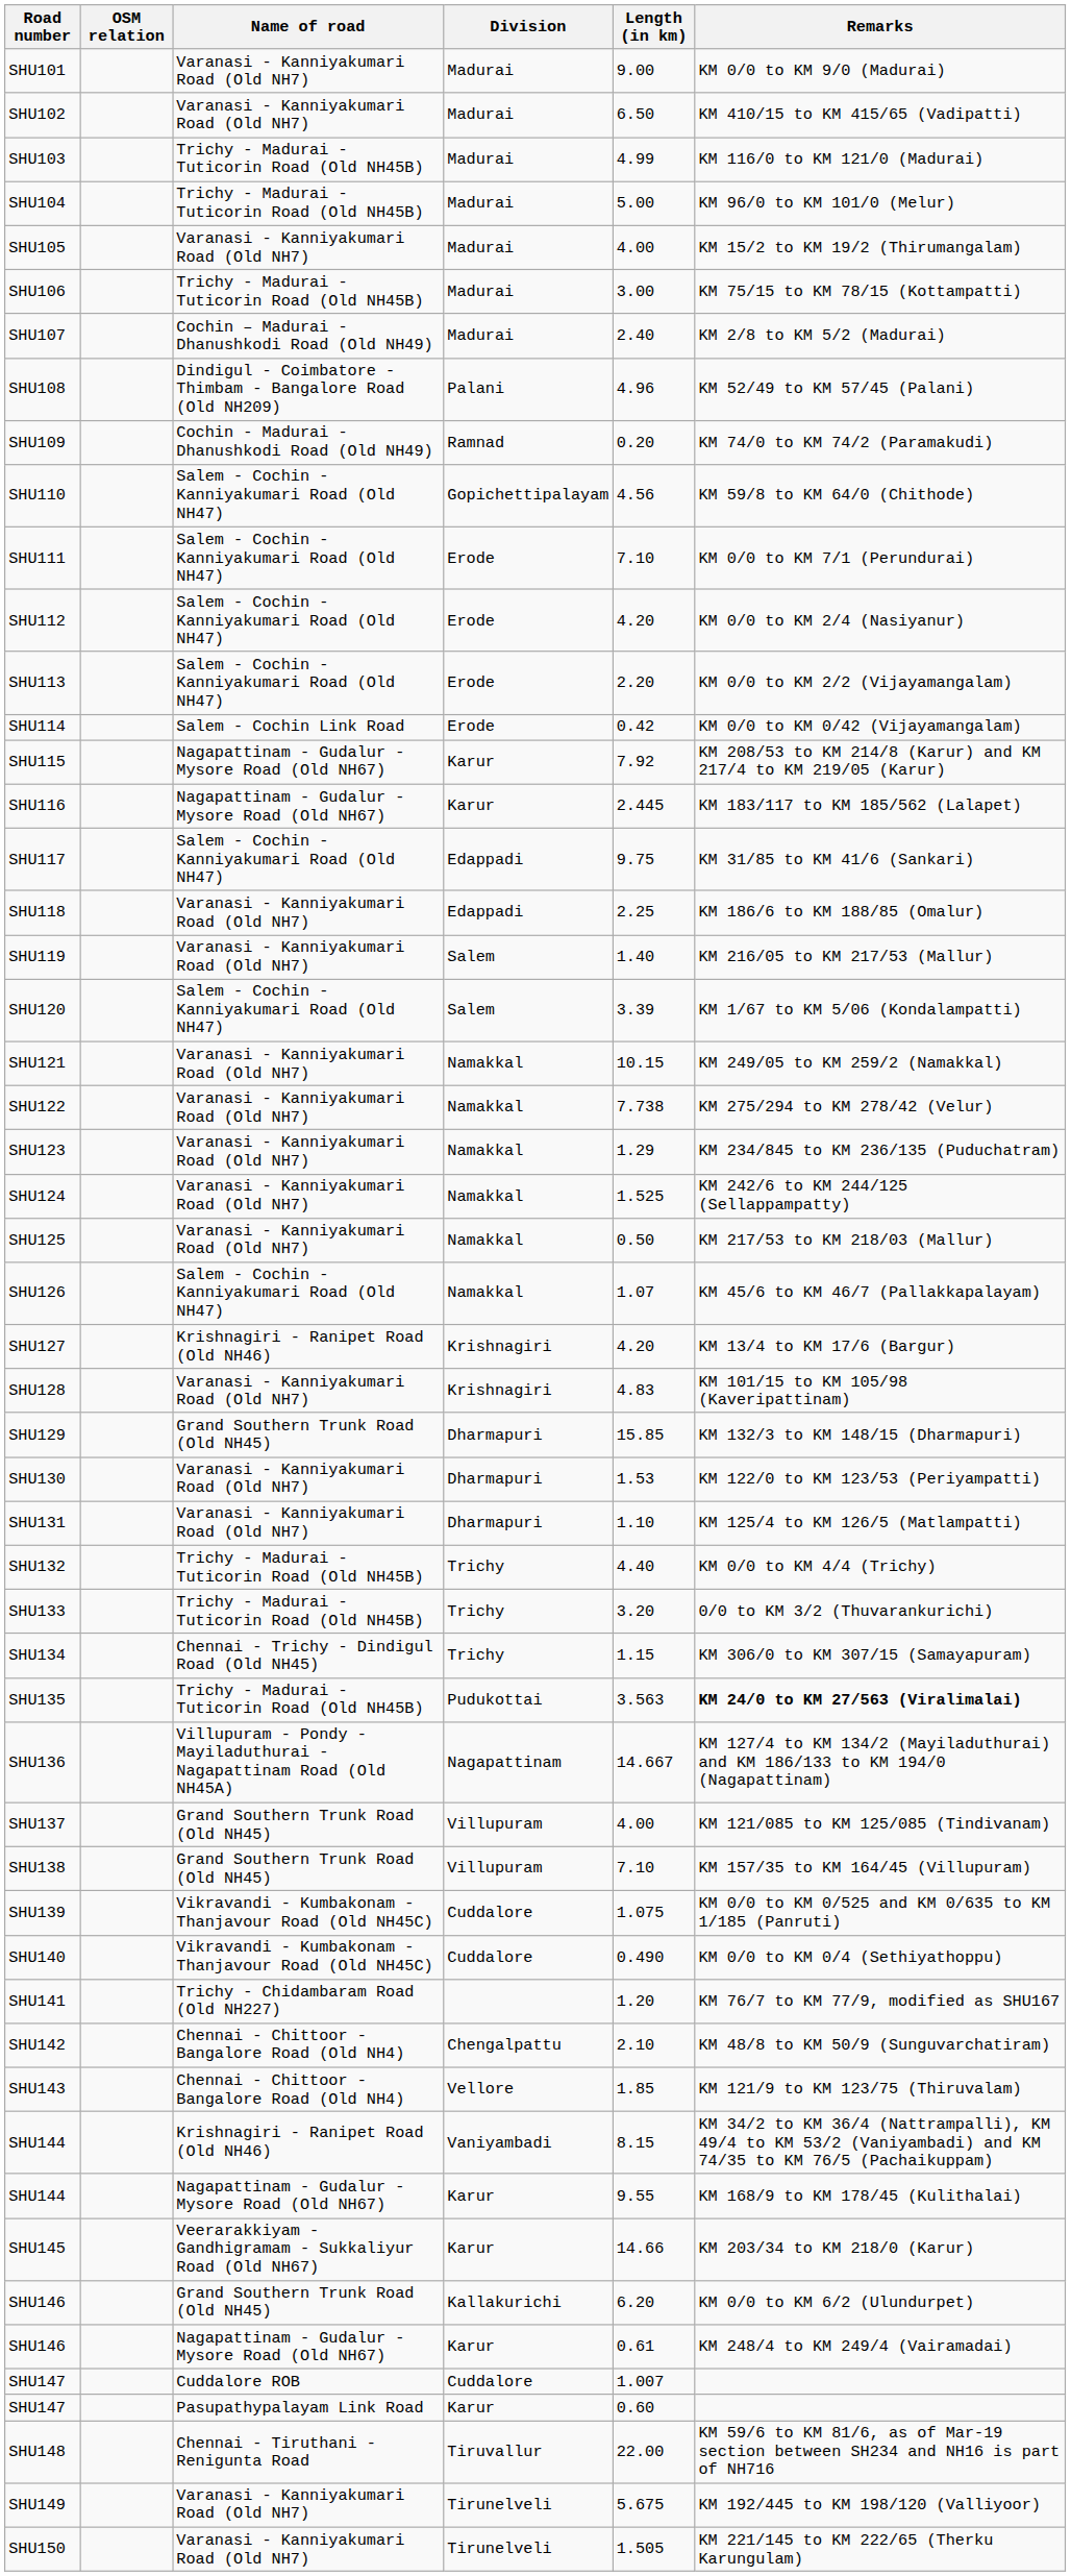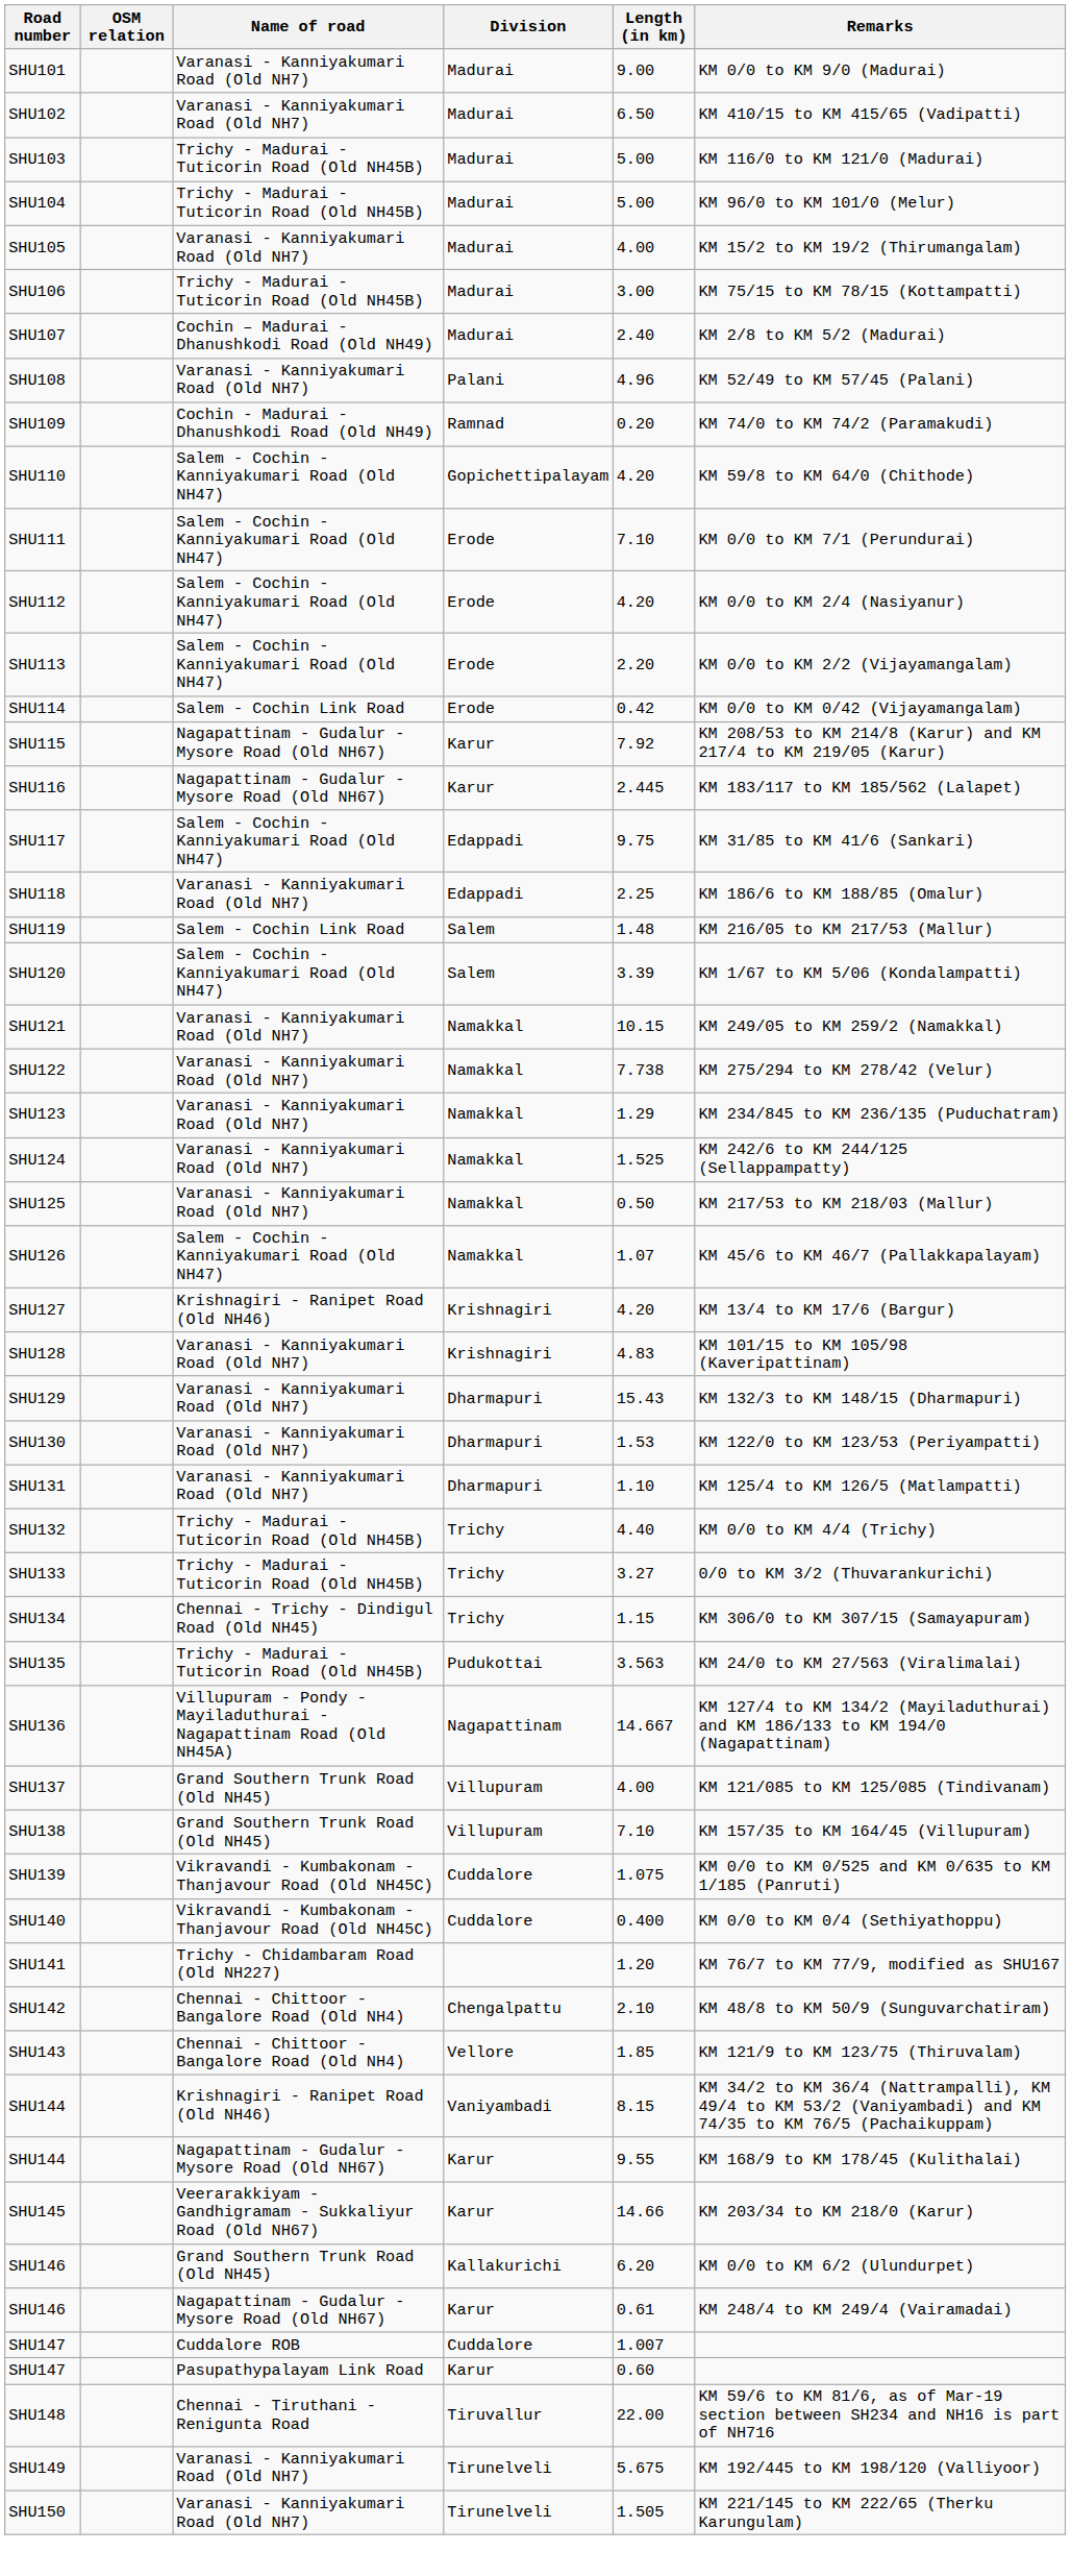SHU103 | Length (in km): 4.99 -> 5.00
SHU108 | Name of road: Dindigul - Coimbatore - Thimbam - Bangalore Road (Old NH209) -> Varanasi - Kanniyakumari Road (Old NH7)
SHU110 | Length (in km): 4.56 -> 4.20
SHU119 | Name of road: Varanasi - Kanniyakumari Road (Old NH7) -> Salem - Cochin Link Road
SHU119 | Length (in km): 1.40 -> 1.48
SHU129 | Name of road: Grand Southern Trunk Road (Old NH45) -> Varanasi - Kanniyakumari Road (Old NH7)
SHU129 | Length (in km): 15.85 -> 15.43
SHU133 | Length (in km): 3.20 -> 3.27
SHU135 | Remarks: bold -> normal
SHU140 | Length (in km): 0.490 -> 0.400
